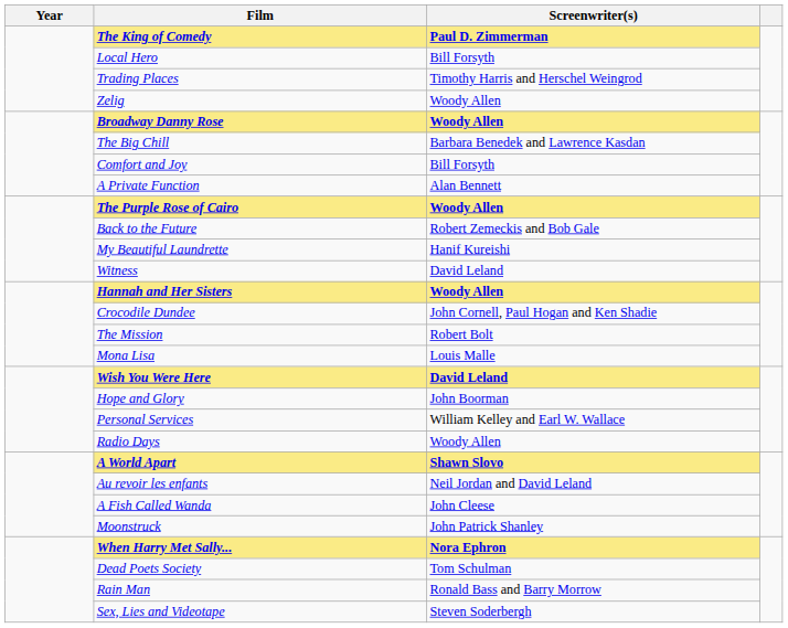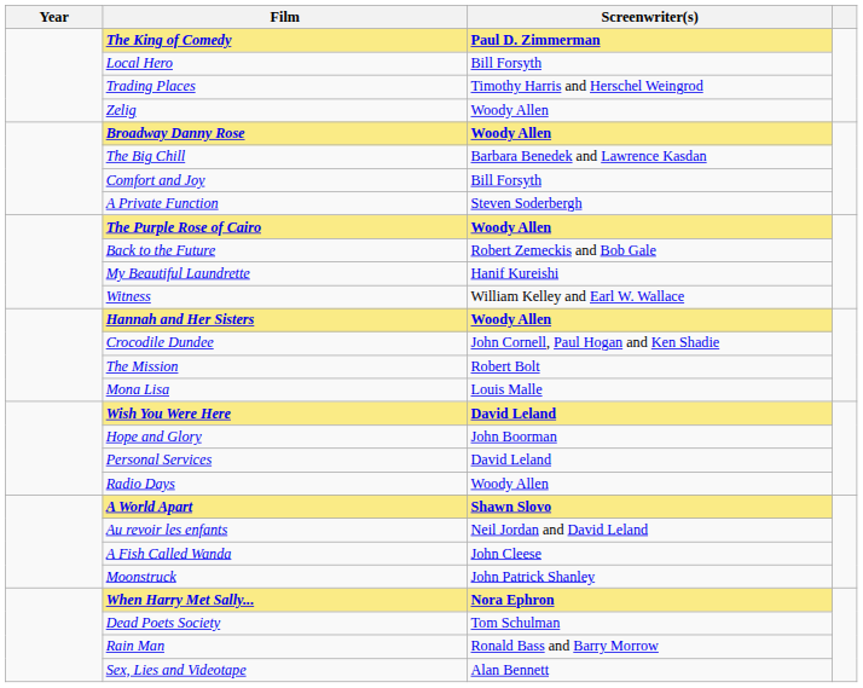A Private Function | Screenwriter(s): Alan Bennett -> Steven Soderbergh
Witness | Screenwriter(s): David Leland -> William Kelley and Earl W. Wallace
Personal Services | Screenwriter(s): William Kelley and Earl W. Wallace -> David Leland
Sex, Lies and Videotape | Screenwriter(s): Steven Soderbergh -> Alan Bennett
